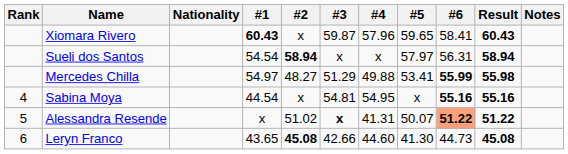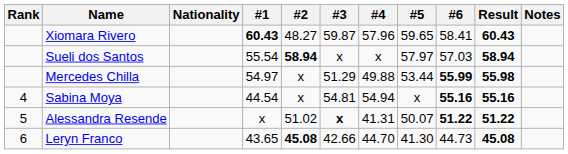Xiomara Rivero | #2: x -> 48.27
Sueli dos Santos | #1: 54.54 -> 55.54
Sueli dos Santos | #6: 56.31 -> 57.03
Mercedes Chilla | #2: 48.27 -> x
Mercedes Chilla | #5: 53.41 -> 53.44
Sabina Moya | #4: 54.95 -> 54.94
Alessandra Resende | #6: lightsalmon background -> no background
Leryn Franco | #4: 44.60 -> 44.70
